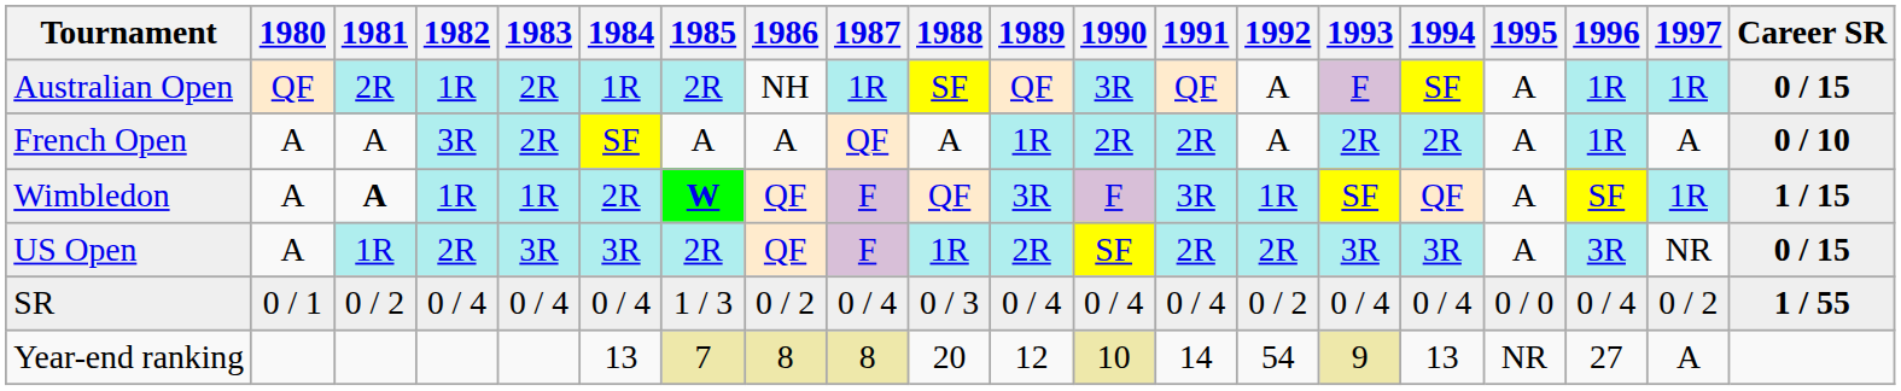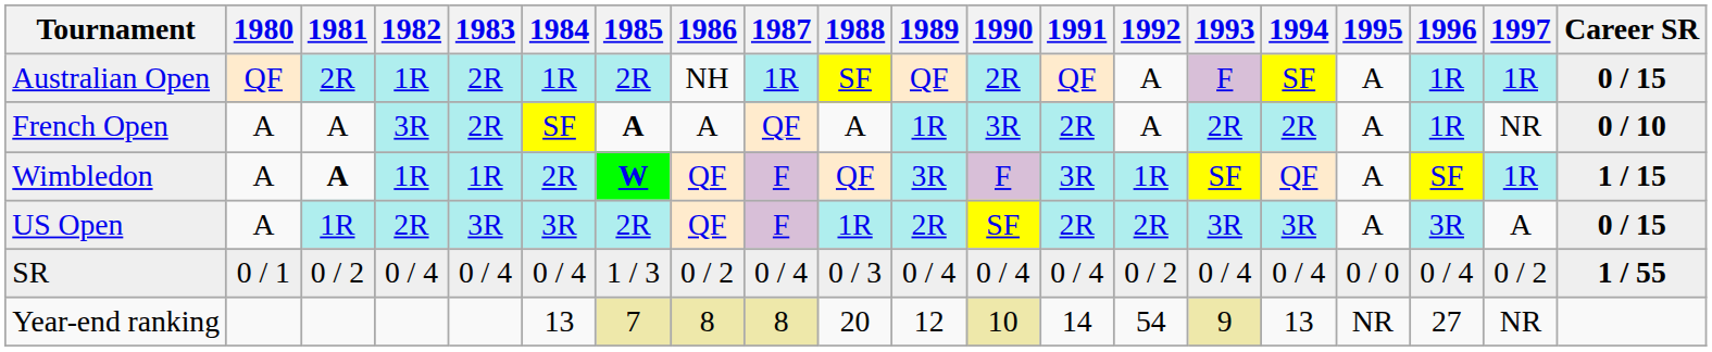Australian Open | 1990: 3R -> 2R
French Open | 1985: normal -> bold
French Open | 1990: 2R -> 3R
French Open | 1997: A -> NR
US Open | 1997: NR -> A
Year-end ranking | 1997: A -> NR
